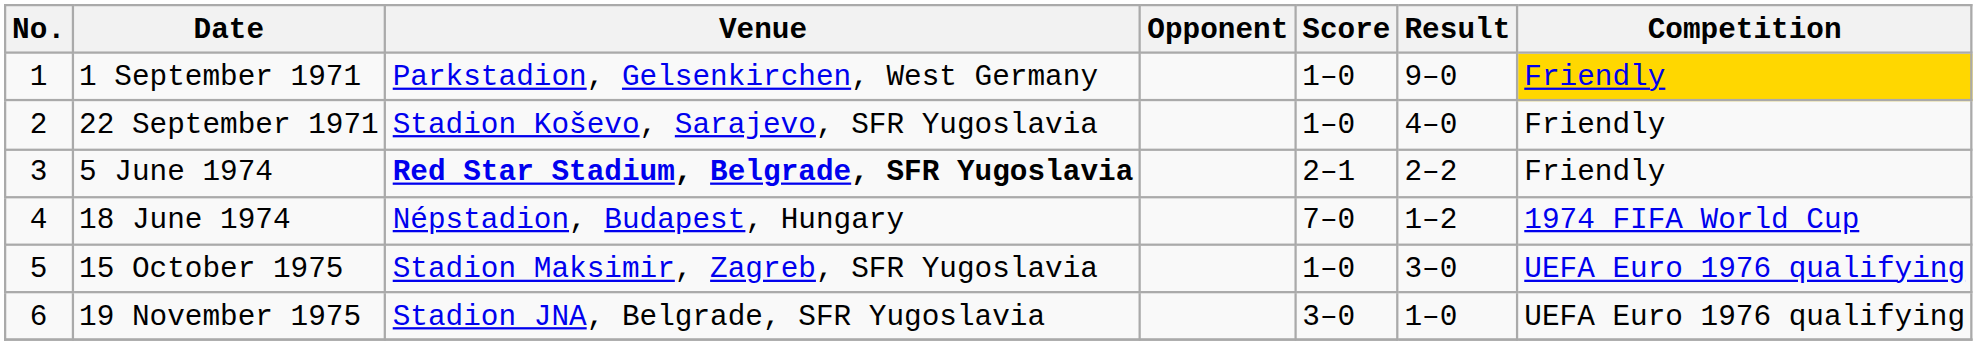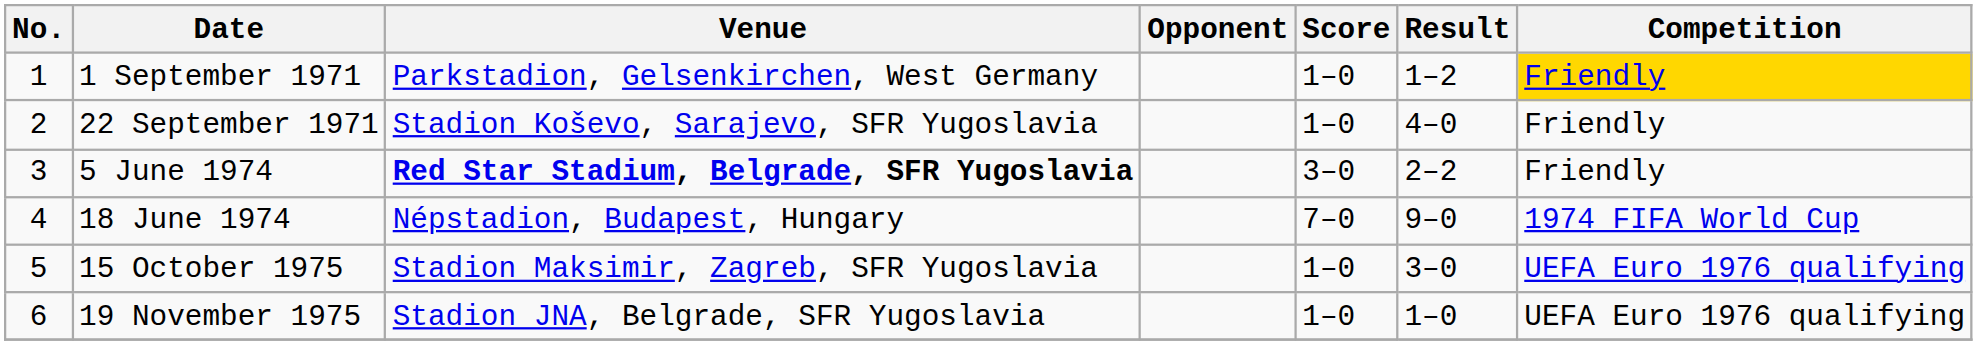1 September 1971 | Result: 9–0 -> 1–2
5 June 1974 | Score: 2–1 -> 3–0
18 June 1974 | Result: 1–2 -> 9–0
19 November 1975 | Score: 3–0 -> 1–0
